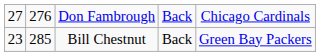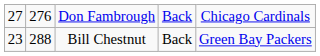Bill Chestnut | column 2: 285 -> 288
